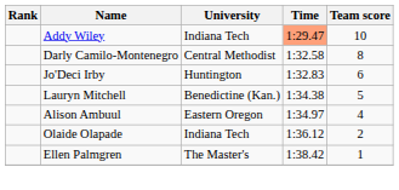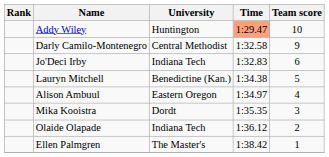Addy Wiley | University: Indiana Tech -> Huntington
Darly Camilo-Montenegro | Team score: 8 -> 9
Jo'Deci Irby | University: Huntington -> Indiana Tech
+ row: Mika Kooistra | Dordt | 1:35.35 | 3
